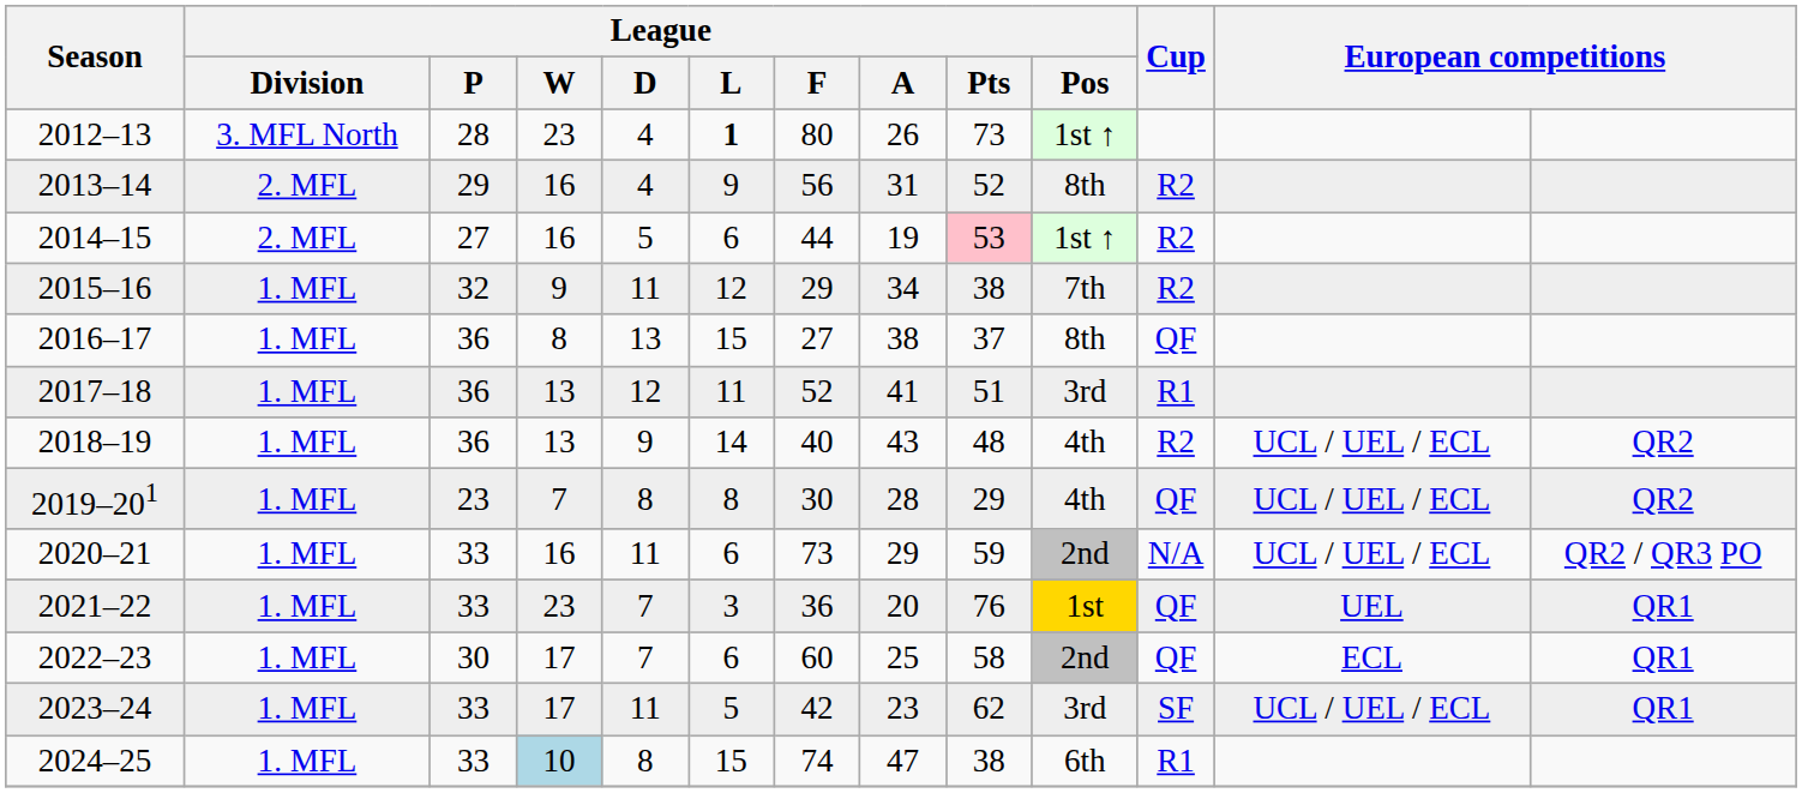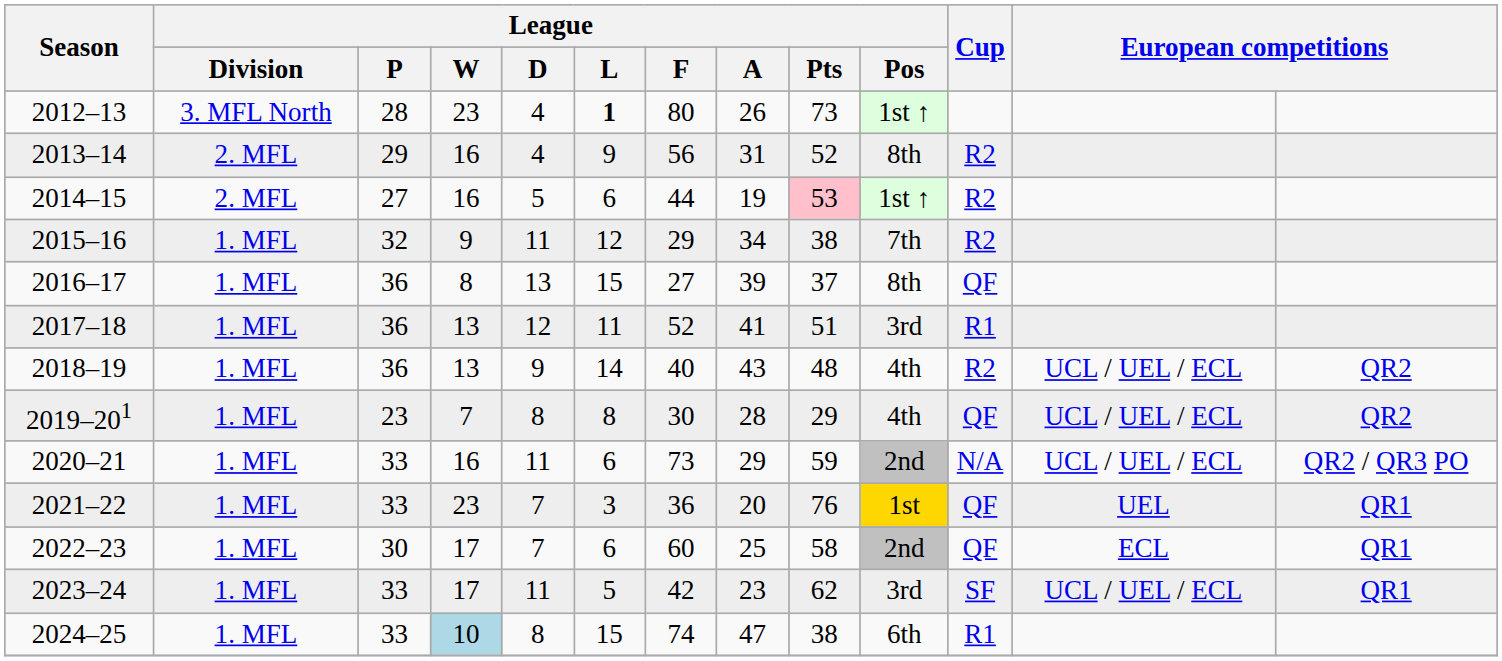2016–17 | League / A: 38 -> 39
